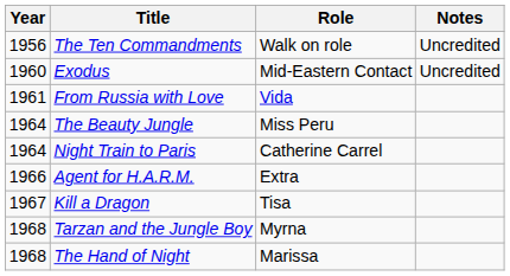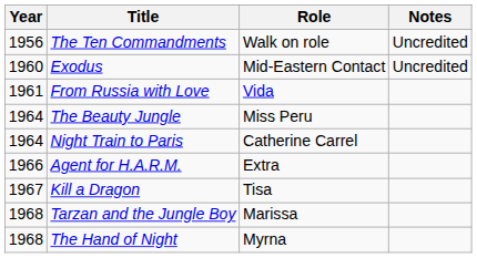Tarzan and the Jungle Boy | Role: Myrna -> Marissa
The Hand of Night | Role: Marissa -> Myrna
